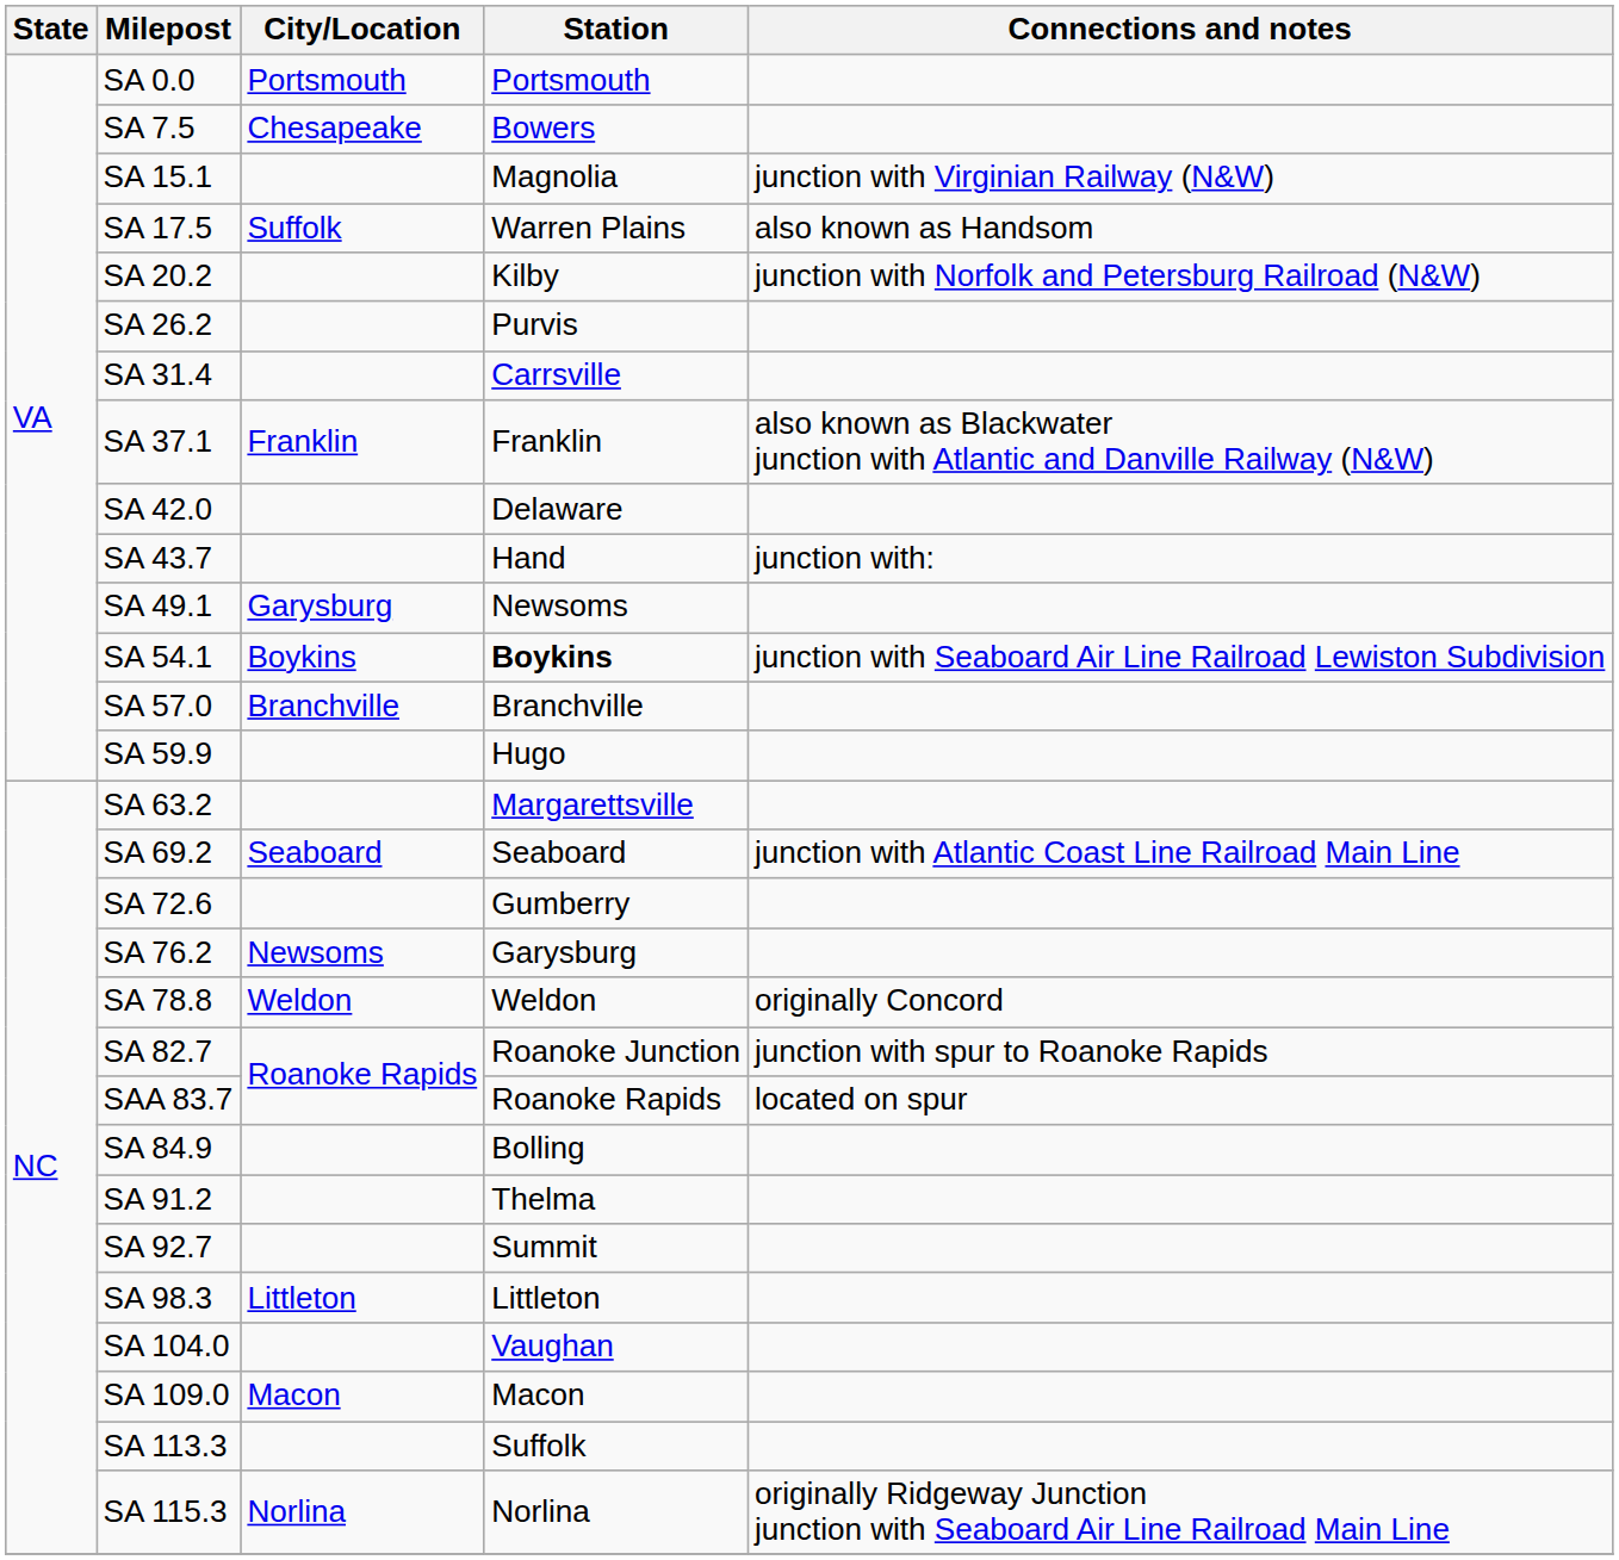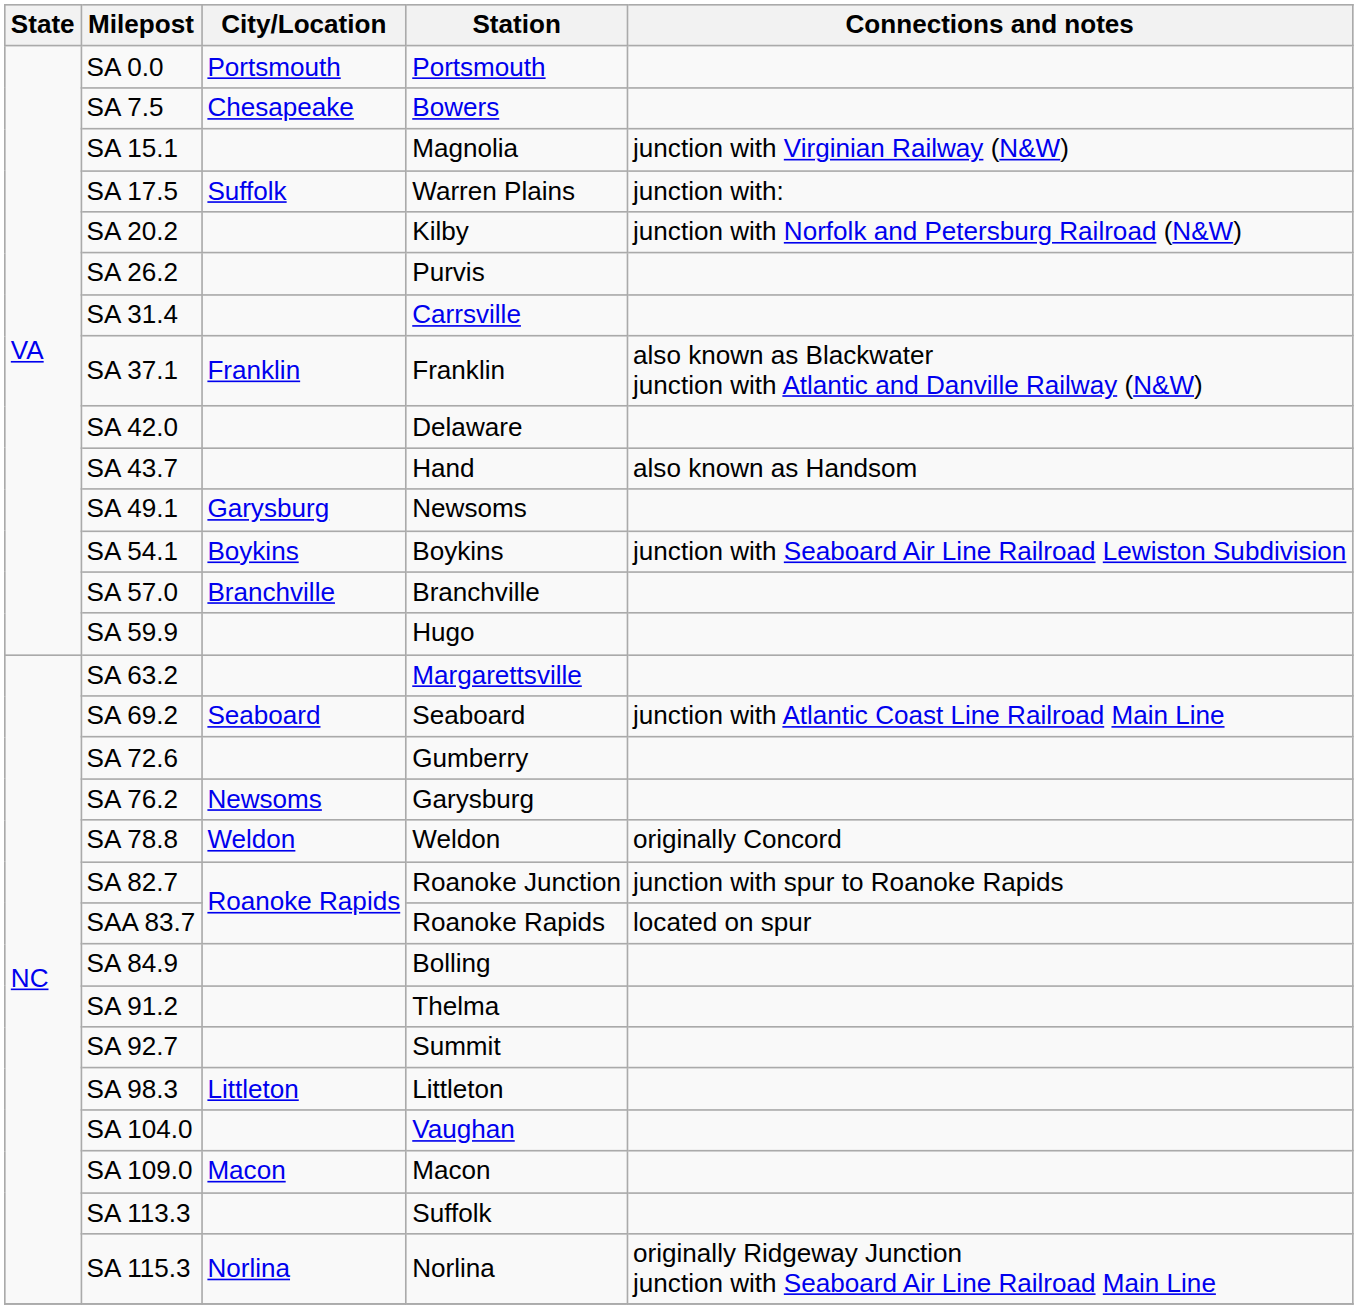SA 17.5 | Connections and notes: also known as Handsom -> junction with:
SA 43.7 | Connections and notes: junction with: -> also known as Handsom
SA 54.1 | Station: bold -> normal
